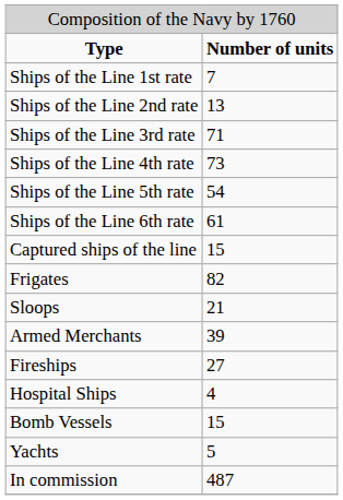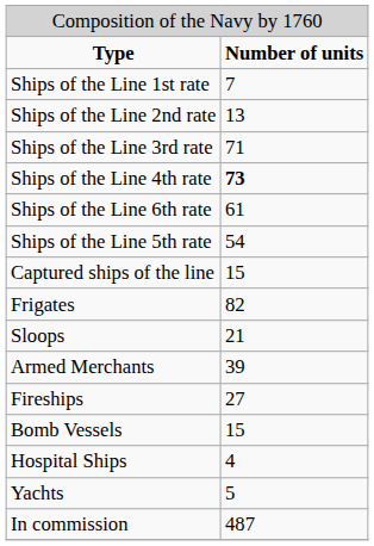Ships of the Line 4th rate | column 2: normal -> bold
rows swapped: Ships of the Line 5th rate <-> Ships of the Line 6th rate
rows swapped: Bomb Vessels <-> Hospital Ships
